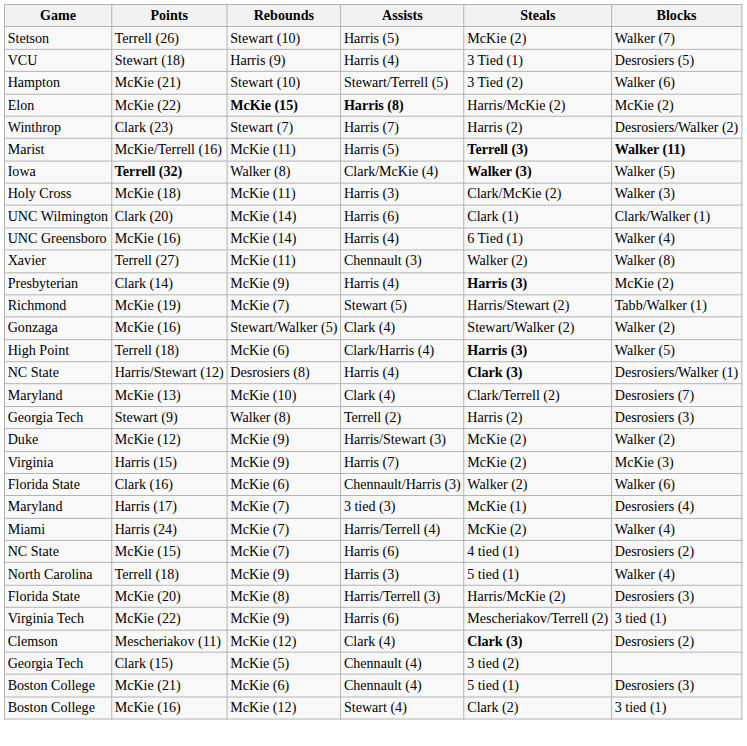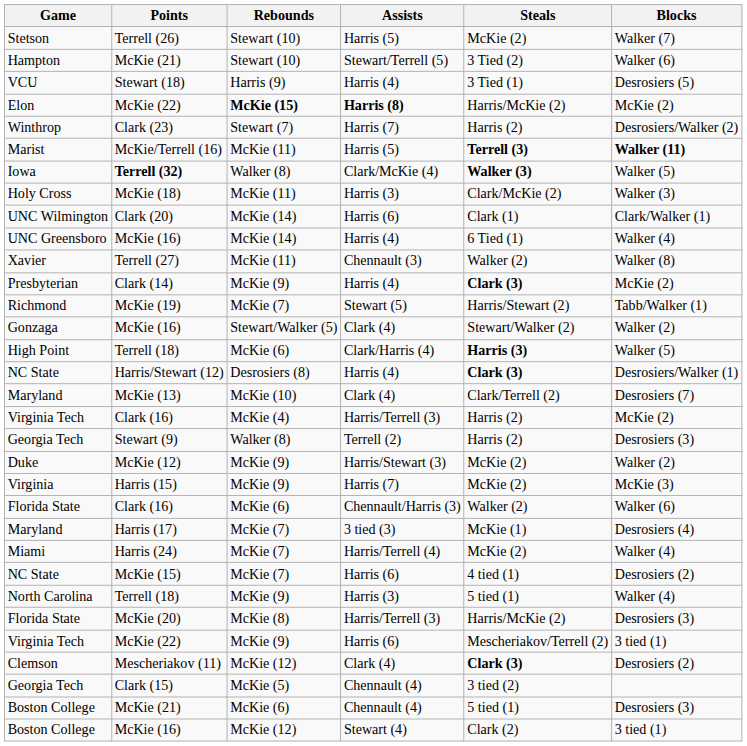rows swapped: Hampton <-> VCU
Presbyterian | Steals: Harris (3) -> Clark (3)
+ row: Virginia Tech | Clark (16) | McKie (4) | Harris/Terrell (3) | Harris (2) | McKie (2)
